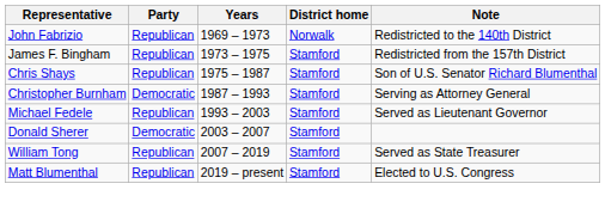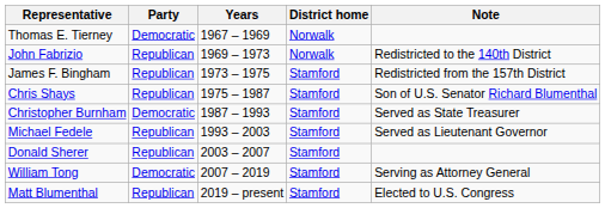+ row: Thomas E. Tierney | Democratic | 1967 – 1969 | Norwalk
Christopher Burnham | Note: Serving as Attorney General -> Served as State Treasurer
Donald Sherer | Party: Democratic -> Republican
William Tong | Party: Republican -> Democratic
William Tong | Note: Served as State Treasurer -> Serving as Attorney General
